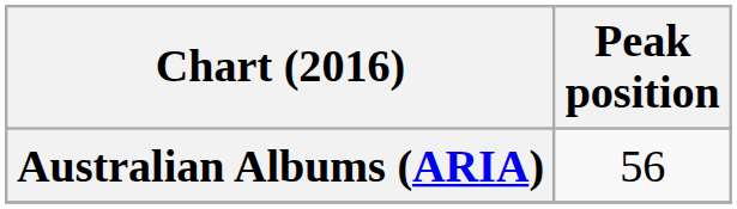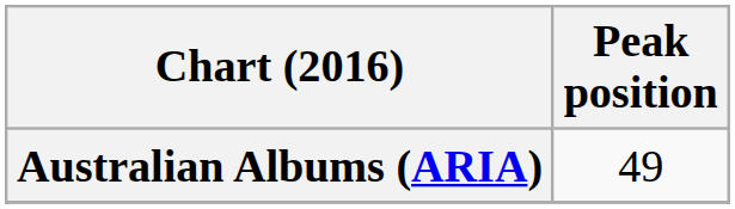Australian Albums (ARIA) | Peak position: 56 -> 49
